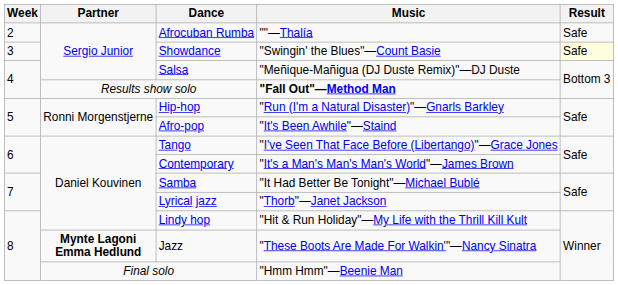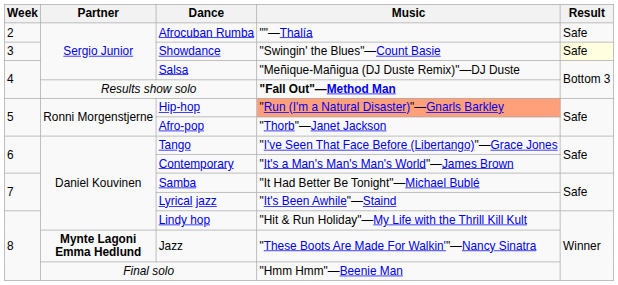Hip-hop | Music: no background -> lightsalmon background
Afro-pop | Music: "It's Been Awhile"—Staind -> "Thorb"—Janet Jackson
Lyrical jazz | Music: "Thorb"—Janet Jackson -> "It's Been Awhile"—Staind
